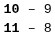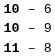+ row: 10 – 6
